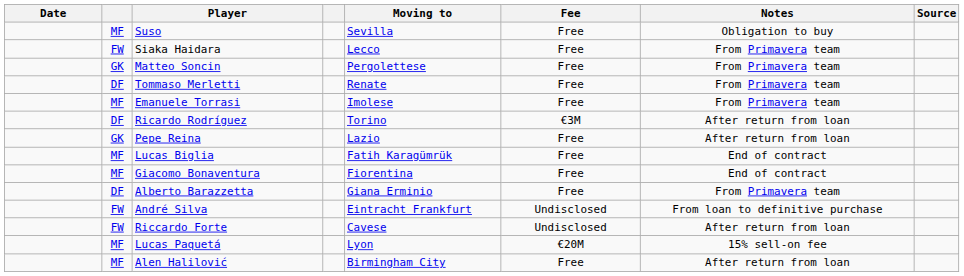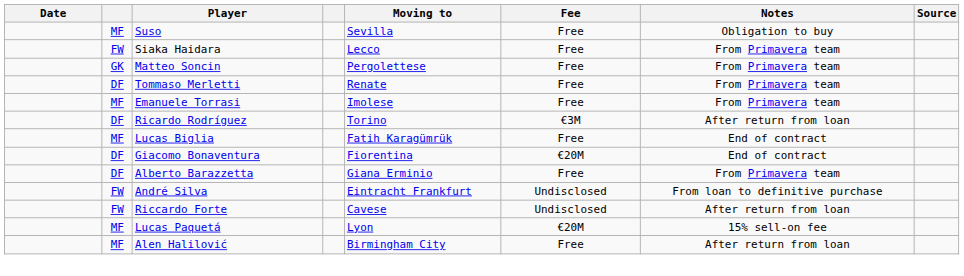- row: GK | Pepe Reina | Lazio | Free | After return from loan
Giacomo Bonaventura | column 2: MF -> DF
Giacomo Bonaventura | Fee: Free -> €20M
